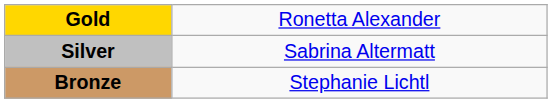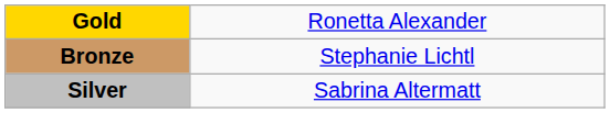rows swapped: Silver <-> Bronze
